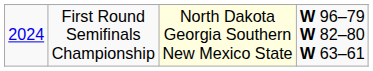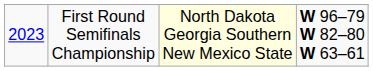First Round Semifinals Championship | column 1: 2024 -> 2023
